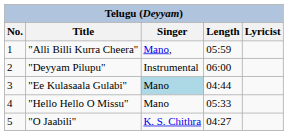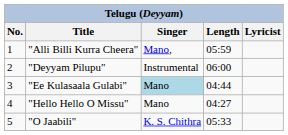"Hello Hello O Missu" | Length: 05:33 -> 04:27
"O Jaabili" | Length: 04:27 -> 05:33
